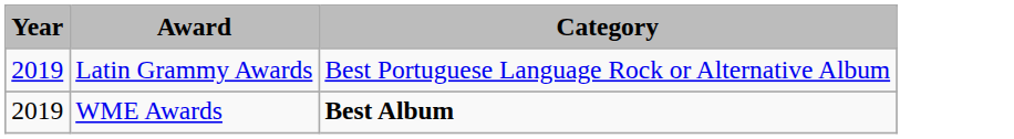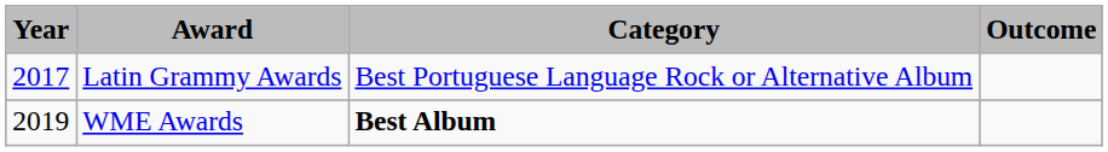+ column: Outcome
Latin Grammy Awards | Year: 2019 -> 2017
